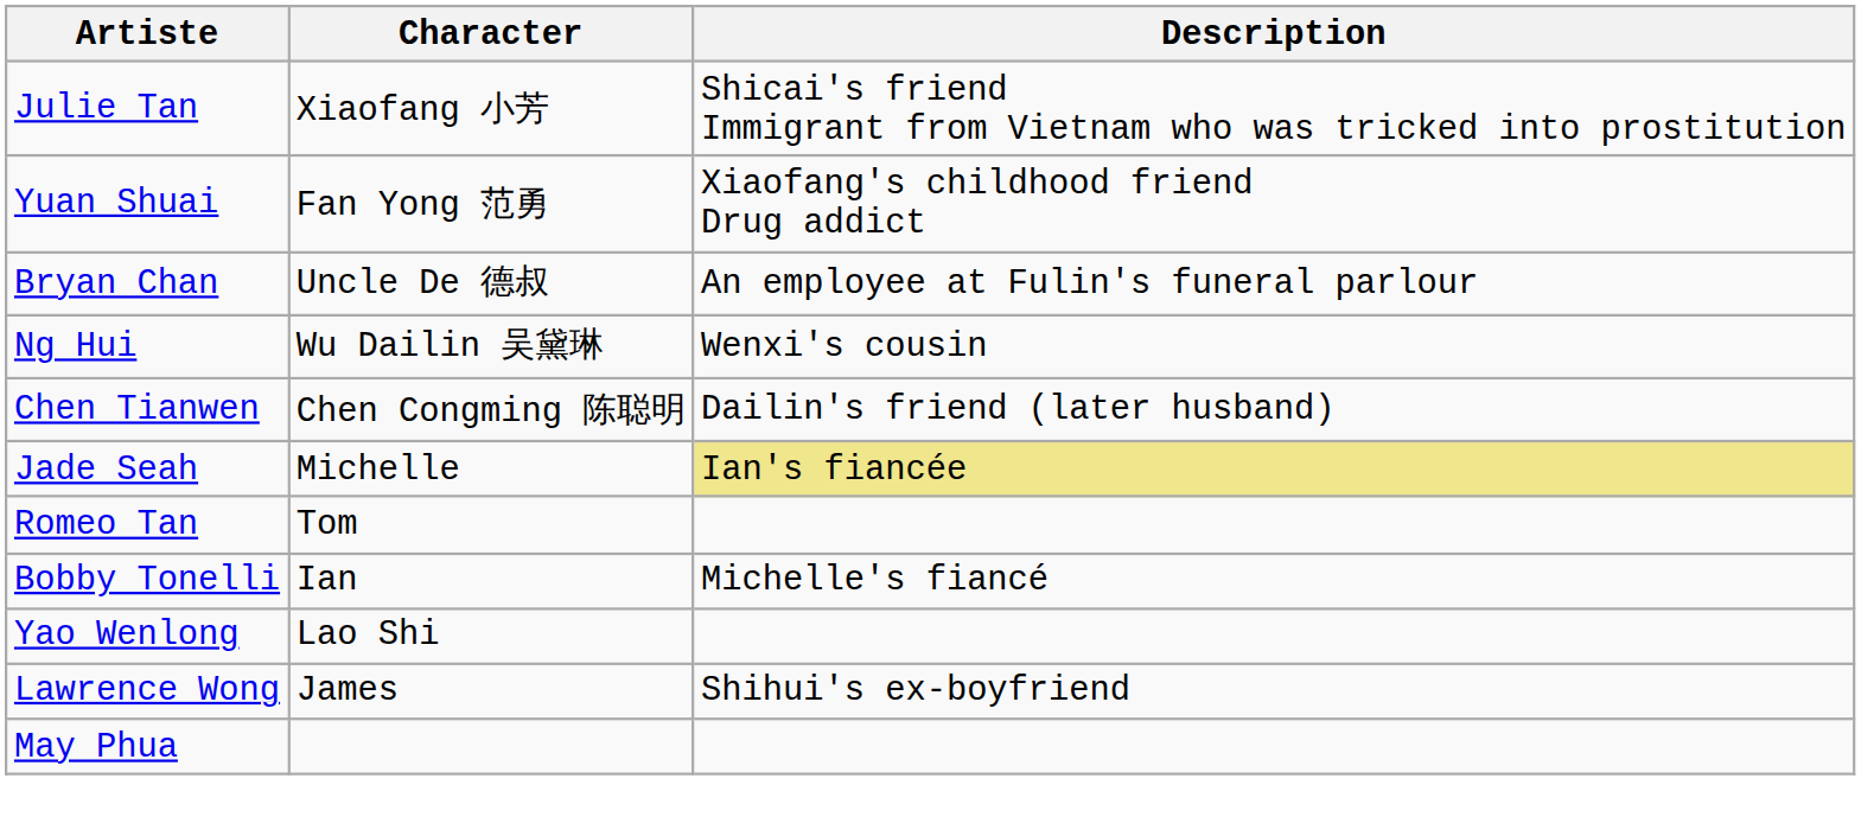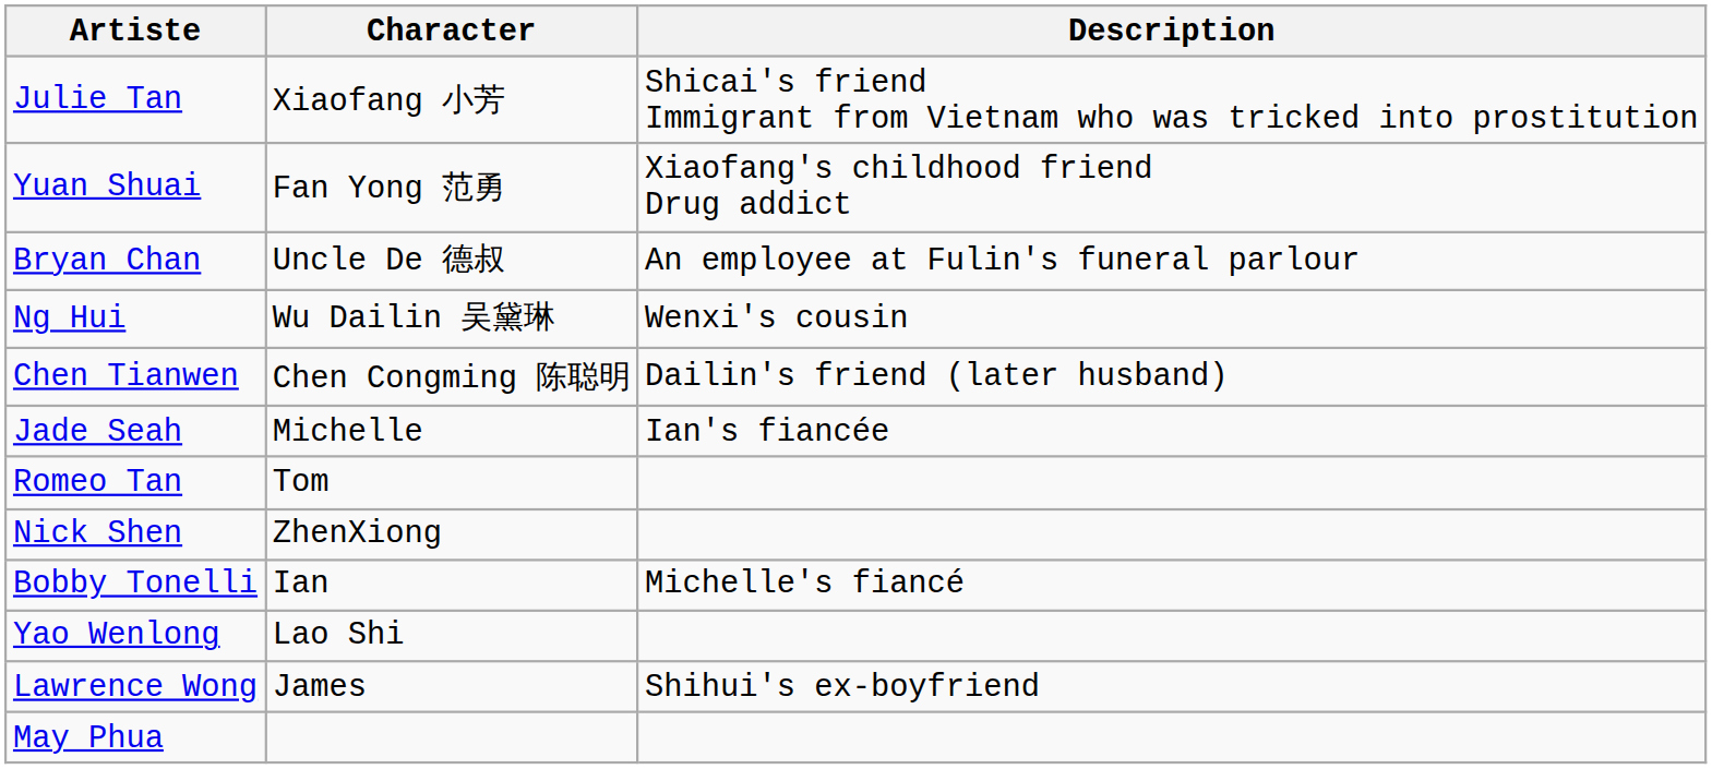Jade Seah | Description: khaki background -> no background
+ row: Nick Shen | ZhenXiong
